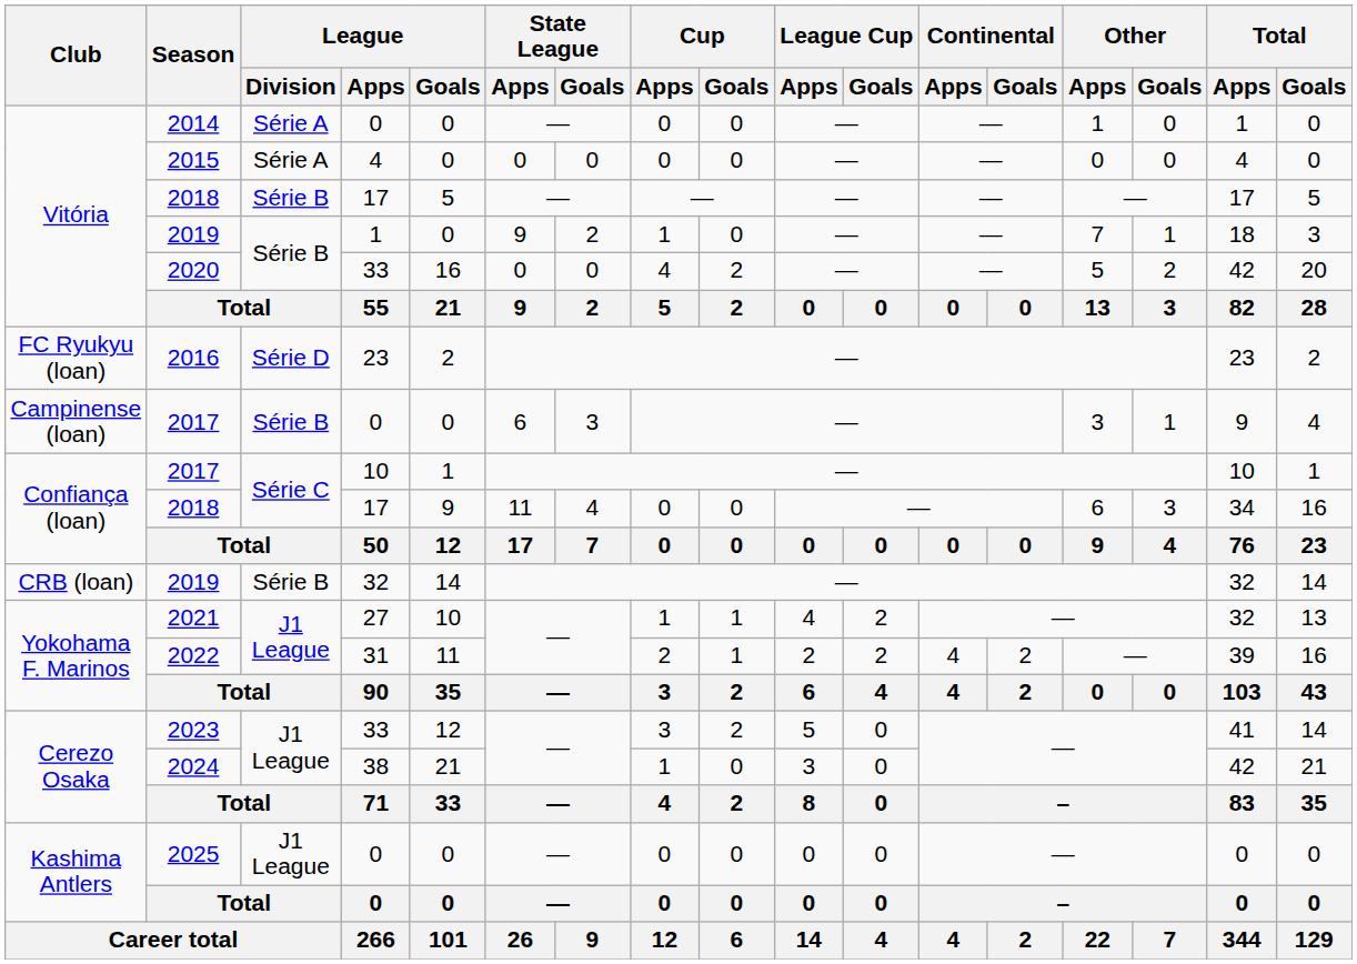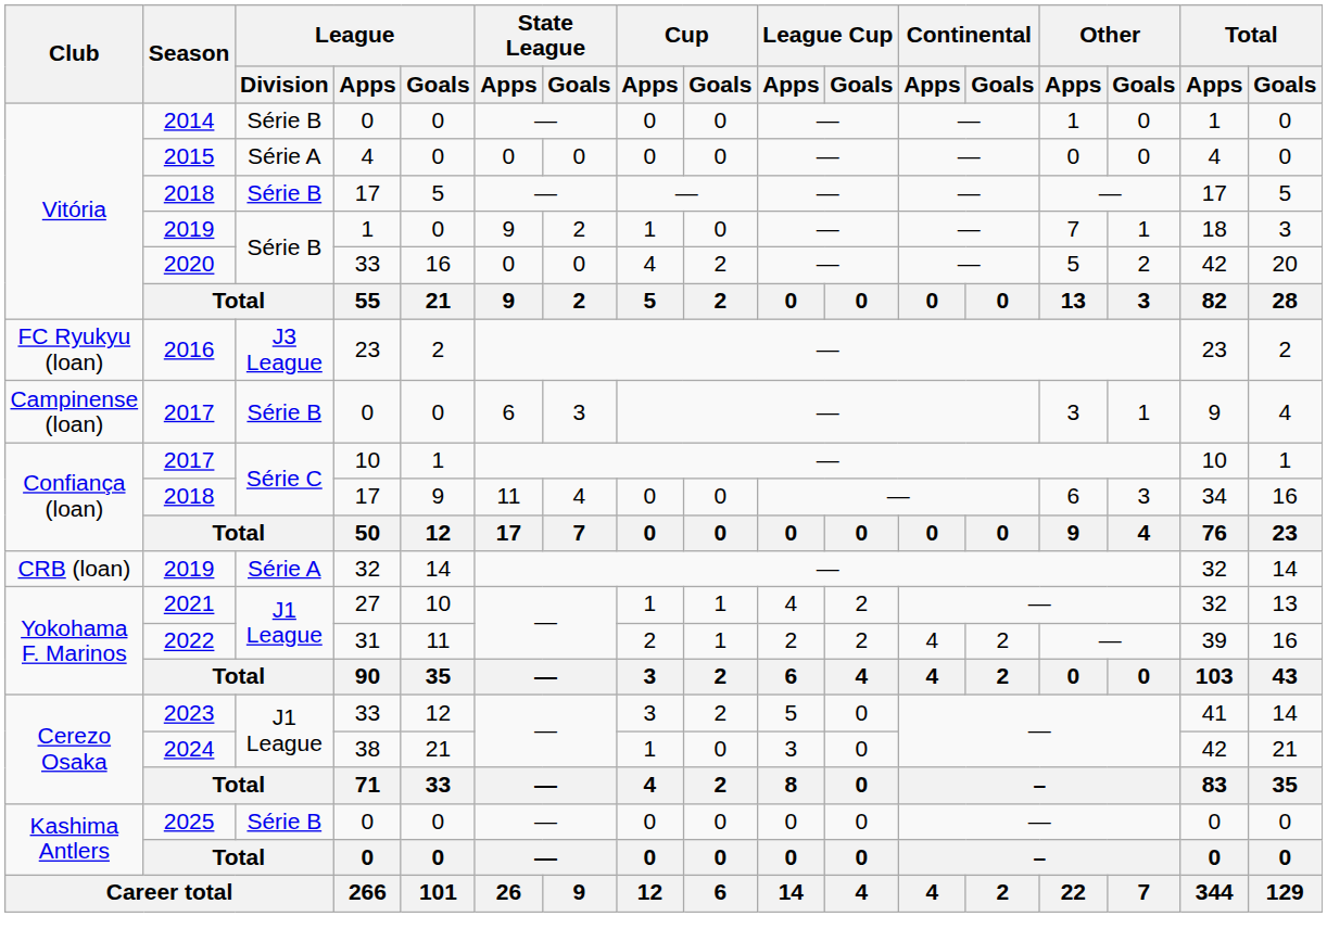2014 | League / Division: Série A -> Série B
2016 | League / Division: Série D -> J3 League
CRB (loan) / 2019 | League / Division: Série B -> Série A
2025 | League / Division: J1 League -> Série B
